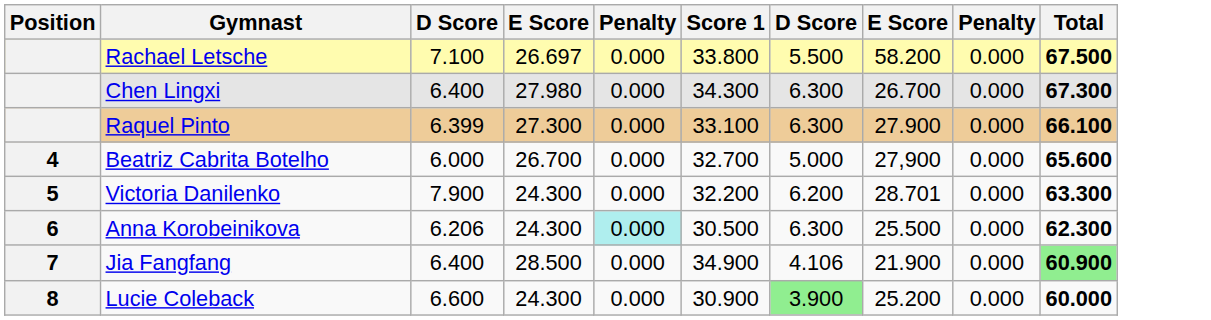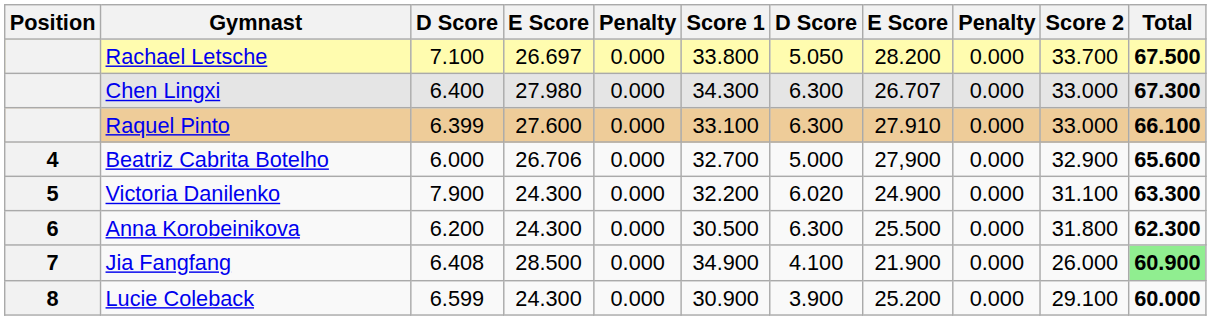+ column: Score 2 | 33.700 | 33.000 | 33.000 | 32.900 | 31.100 | 31.800 | 26.000 | 29.100
Rachael Letsche | column 7: 5.500 -> 5.050
Rachael Letsche | column 8: 58.200 -> 28.200
Chen Lingxi | column 8: 26.700 -> 26.707
Raquel Pinto | column 4: 27.300 -> 27.600
Raquel Pinto | column 8: 27.900 -> 27.910
Beatriz Cabrita Botelho | column 4: 26.700 -> 26.706
Victoria Danilenko | column 7: 6.200 -> 6.020
Victoria Danilenko | column 8: 28.701 -> 24.900
Anna Korobeinikova | column 3: 6.206 -> 6.200
Anna Korobeinikova | column 5: paleturquoise background -> no background
Jia Fangfang | column 3: 6.400 -> 6.408
Jia Fangfang | column 7: 4.106 -> 4.100
Lucie Coleback | column 3: 6.600 -> 6.599
Lucie Coleback | column 7: lightgreen background -> no background
